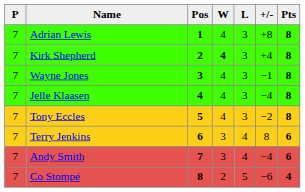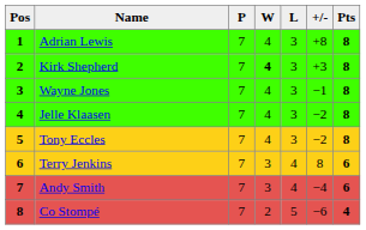columns swapped: Pos <-> P
Kirk Shepherd | +/-: +4 -> +3
Jelle Klaasen | +/-: −4 -> −2
